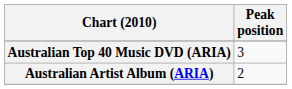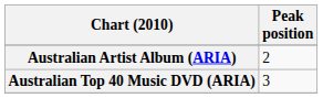rows swapped: Australian Artist Album (ARIA) <-> Australian Top 40 Music DVD (ARIA)
